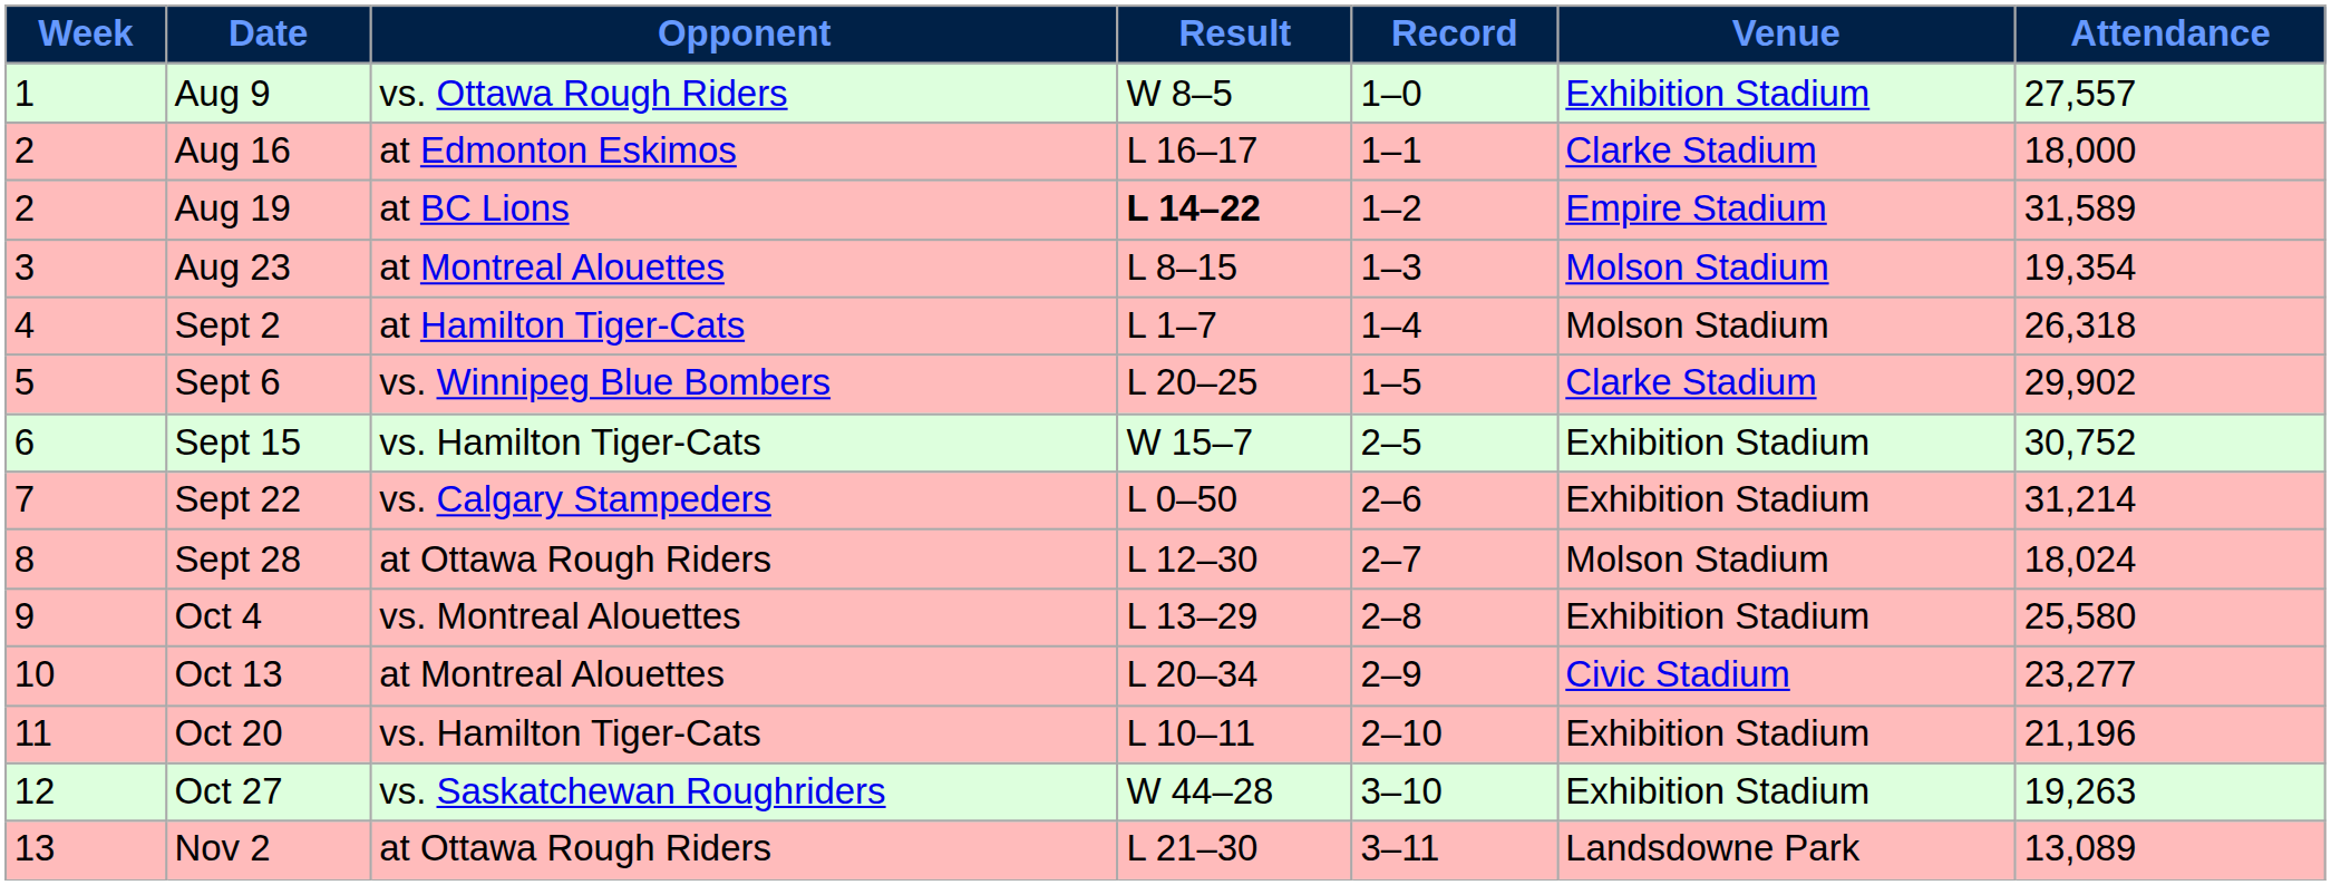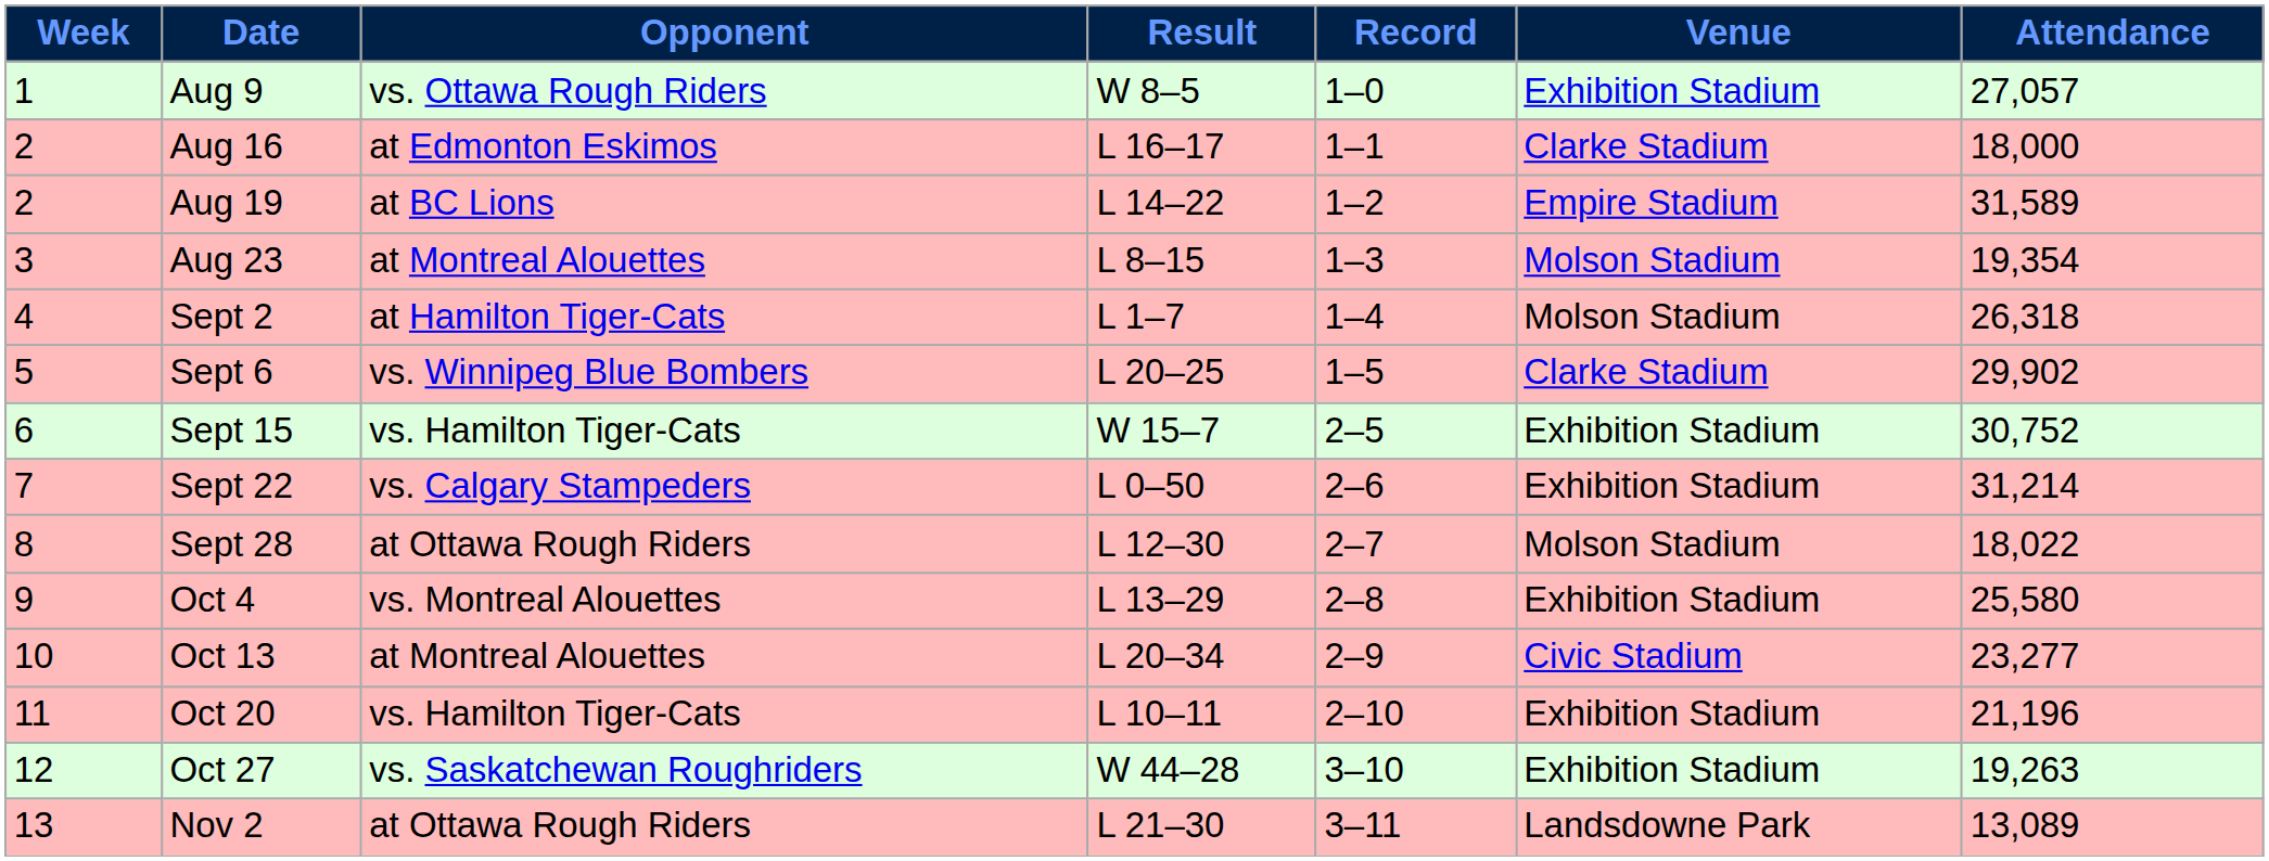Aug 9 | Attendance: 27,557 -> 27,057
Aug 19 | Result: bold -> normal
Sept 28 | Attendance: 18,024 -> 18,022
